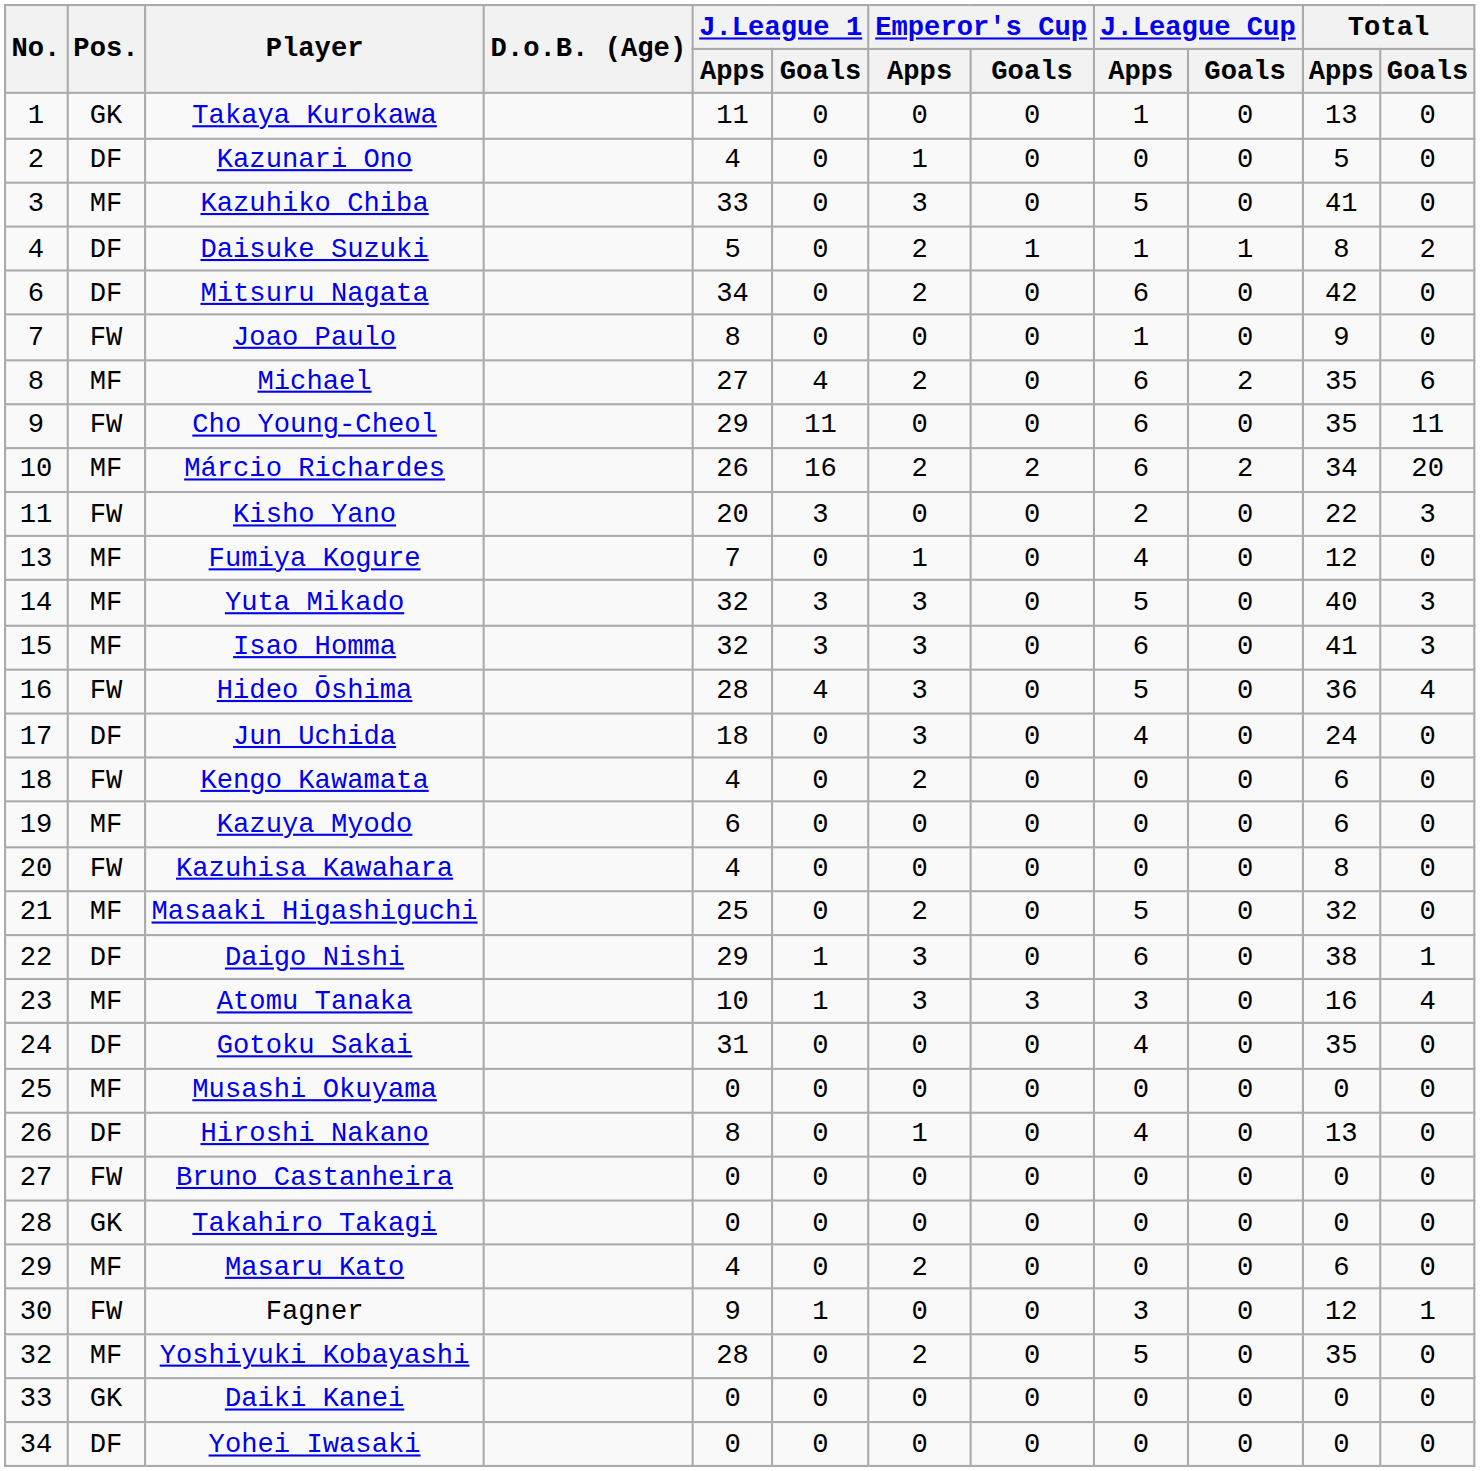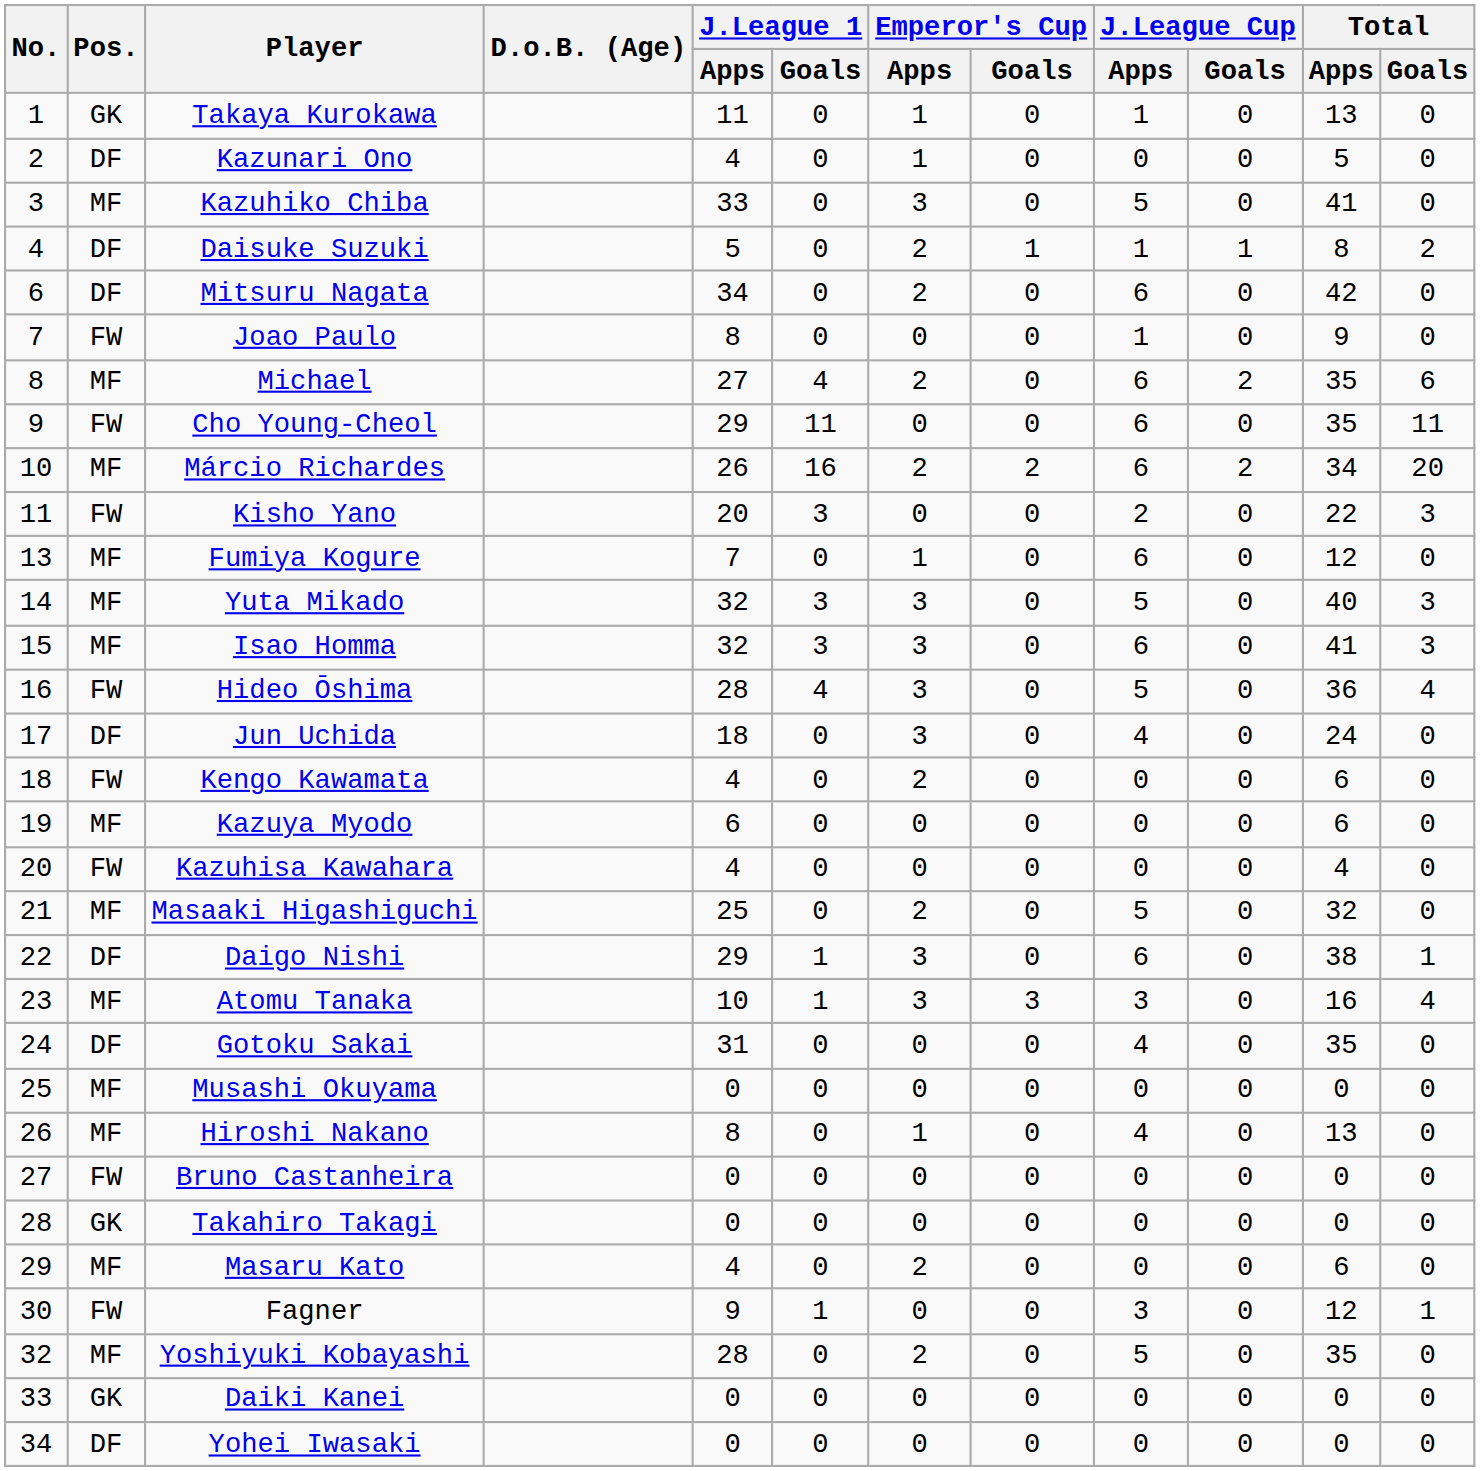Takaya Kurokawa | Emperor's Cup / Apps: 0 -> 1
Fumiya Kogure | J.League Cup / Apps: 4 -> 6
Kazuhisa Kawahara | Total / Apps: 8 -> 4
Hiroshi Nakano | Pos.: DF -> MF
